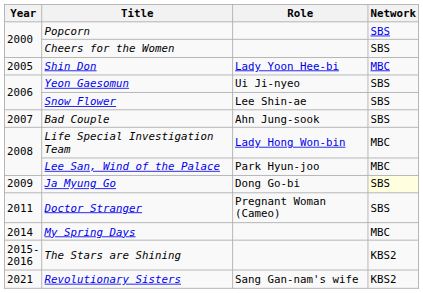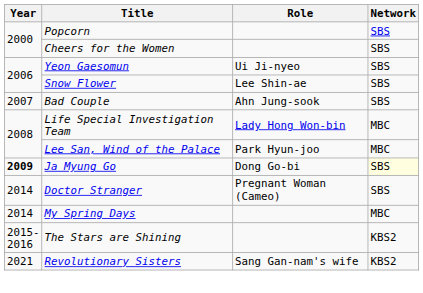- row: 2005 | Shin Don | Lady Yoon Hee-bi | MBC
Ja Myung Go | Year: normal -> bold
Doctor Stranger | Year: 2011 -> 2014
